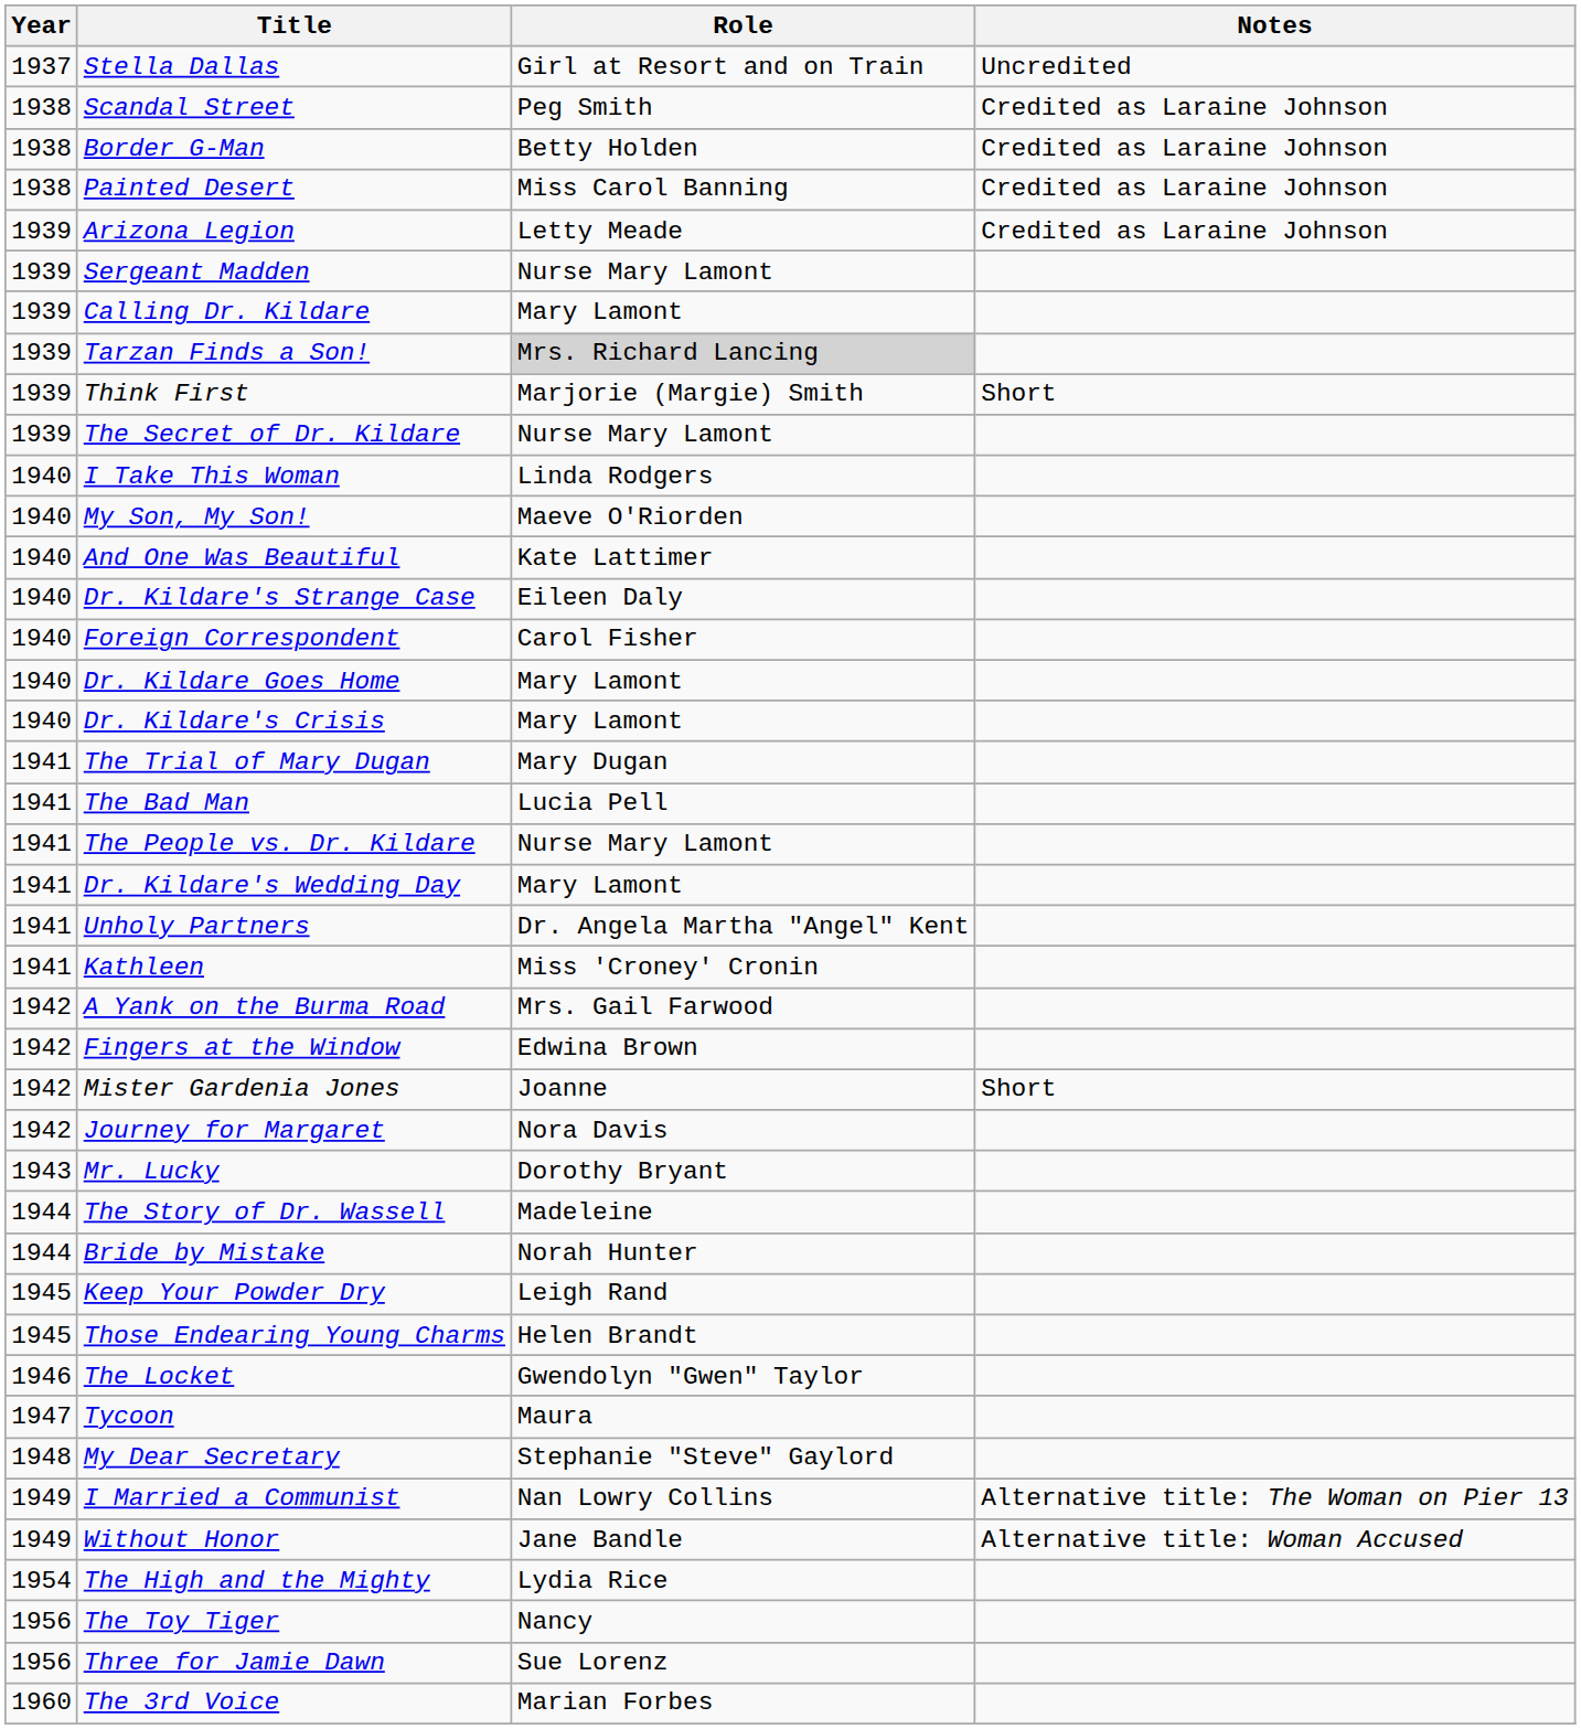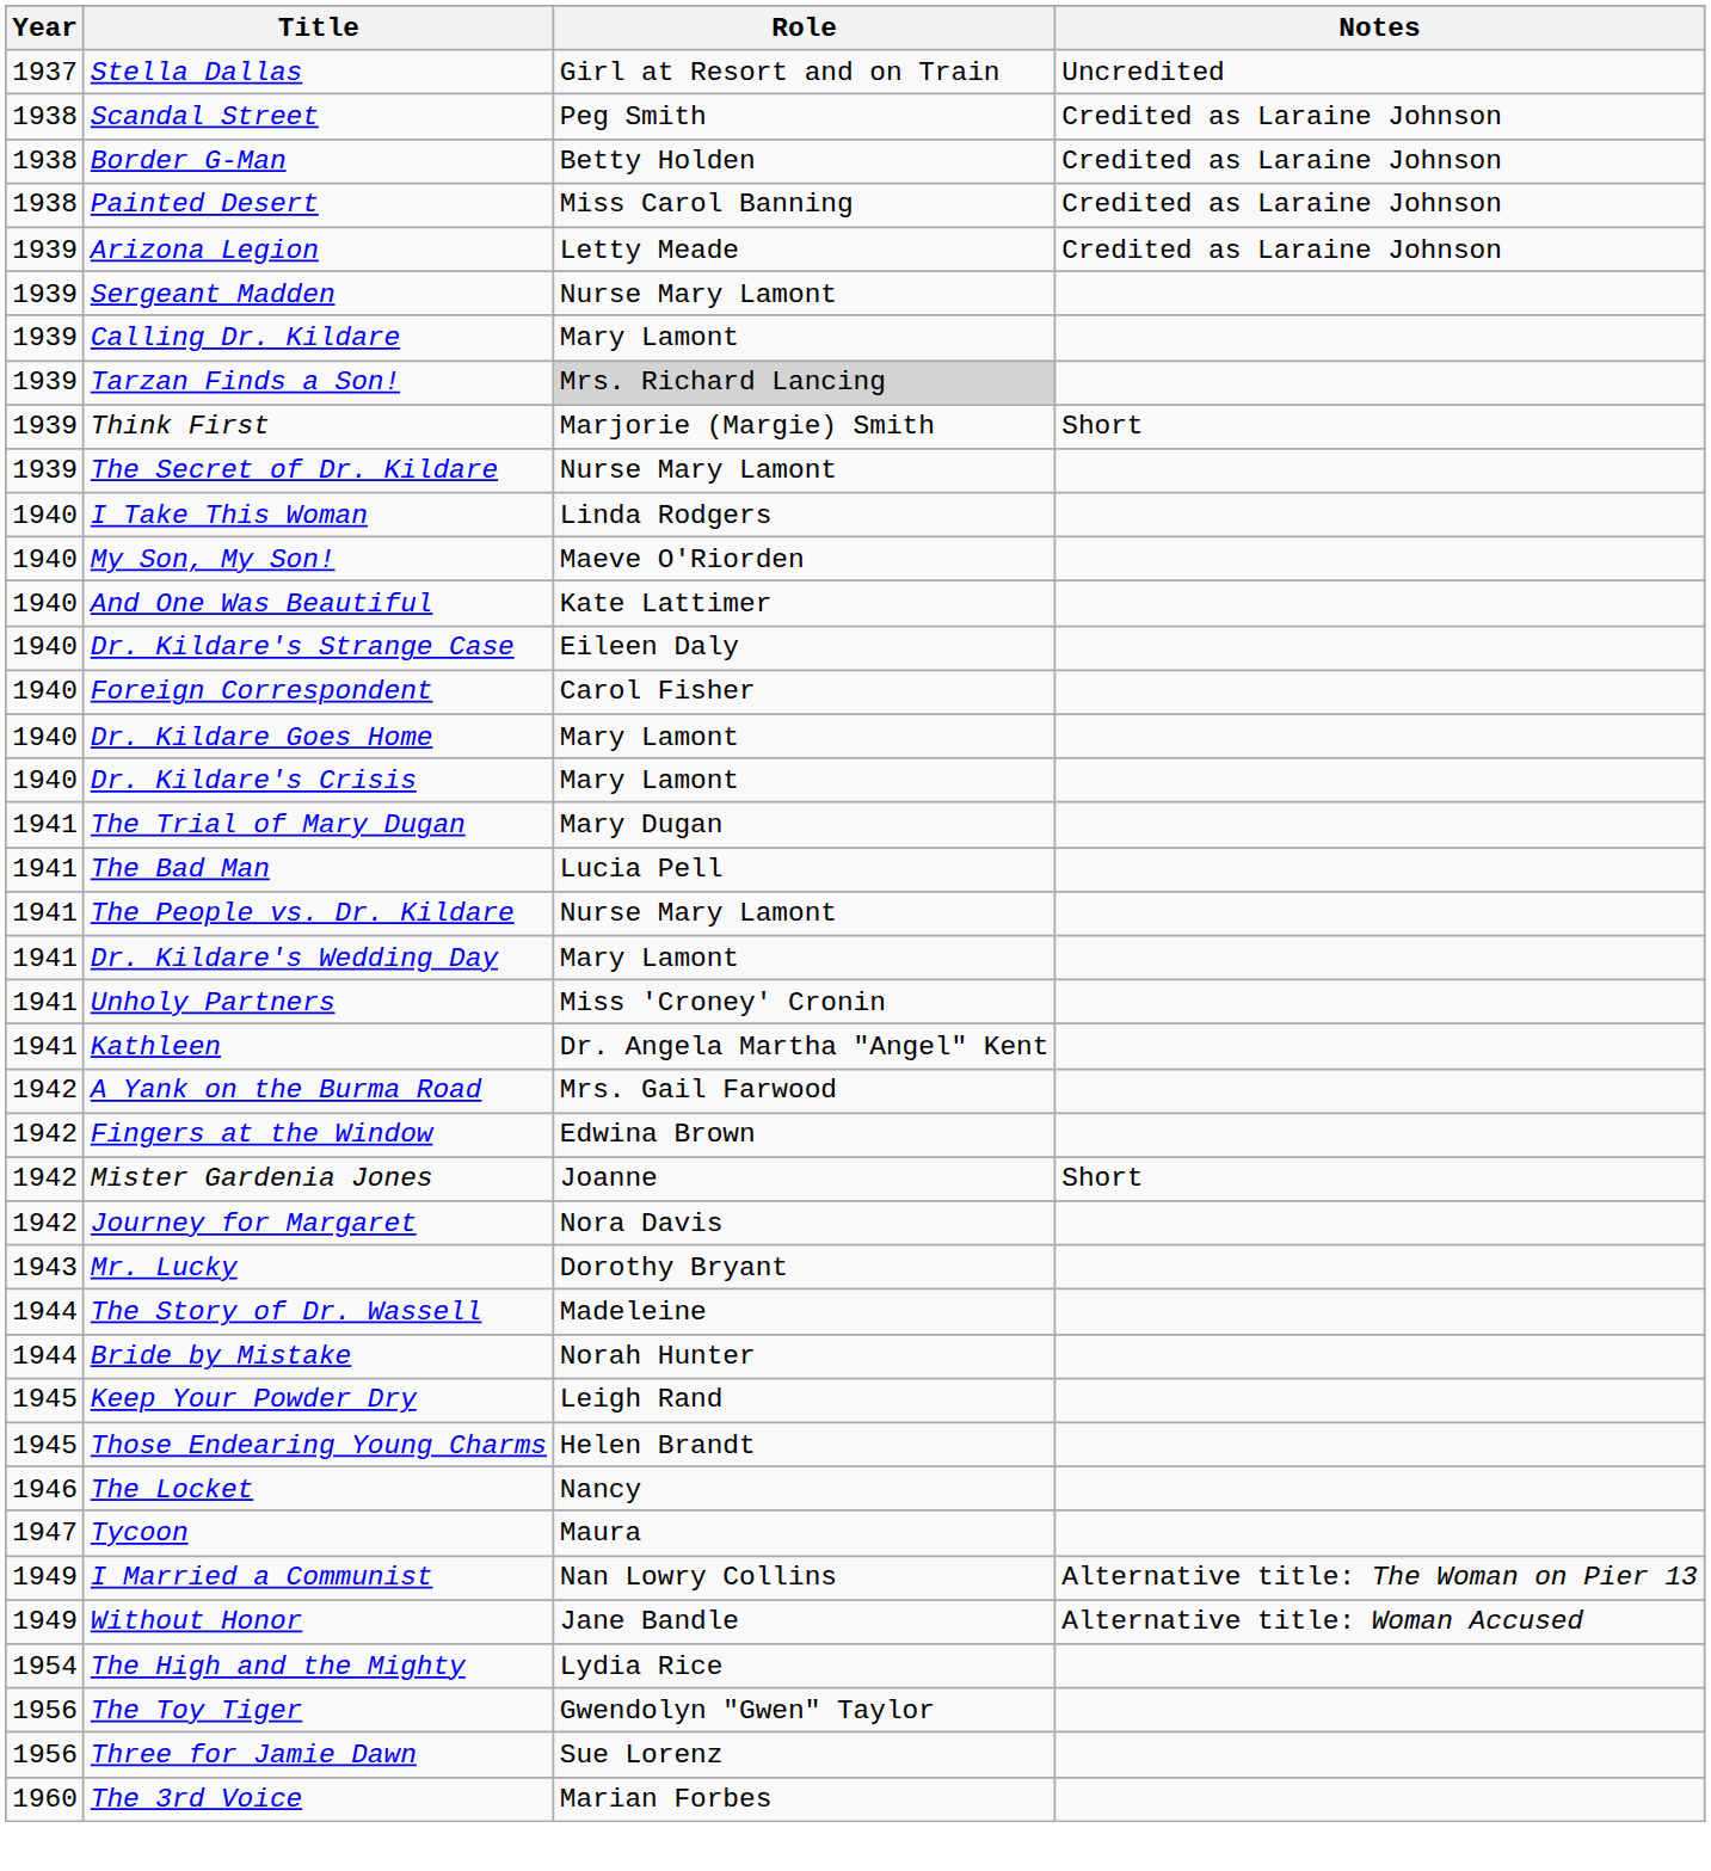Unholy Partners | Role: Dr. Angela Martha "Angel" Kent -> Miss 'Croney' Cronin
Kathleen | Role: Miss 'Croney' Cronin -> Dr. Angela Martha "Angel" Kent
The Locket | Role: Gwendolyn "Gwen" Taylor -> Nancy
- row: 1948 | My Dear Secretary | Stephanie "Steve" Gaylord
The Toy Tiger | Role: Nancy -> Gwendolyn "Gwen" Taylor
